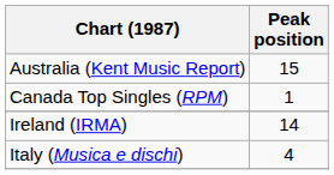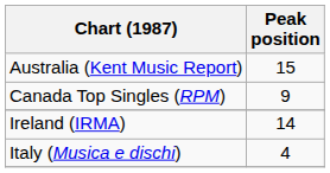Canada Top Singles (RPM) | Peak position: 1 -> 9
